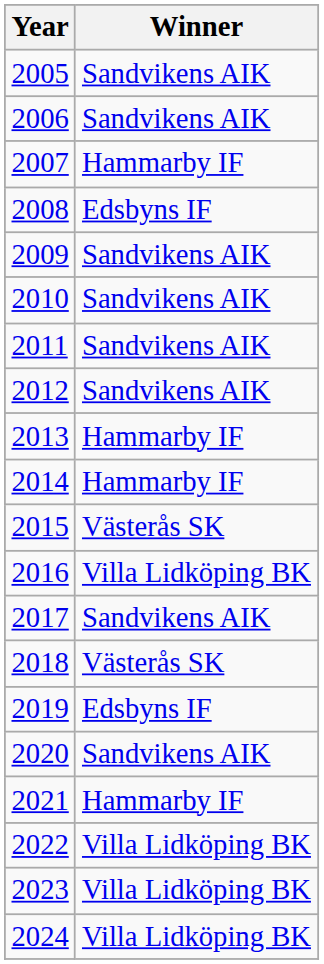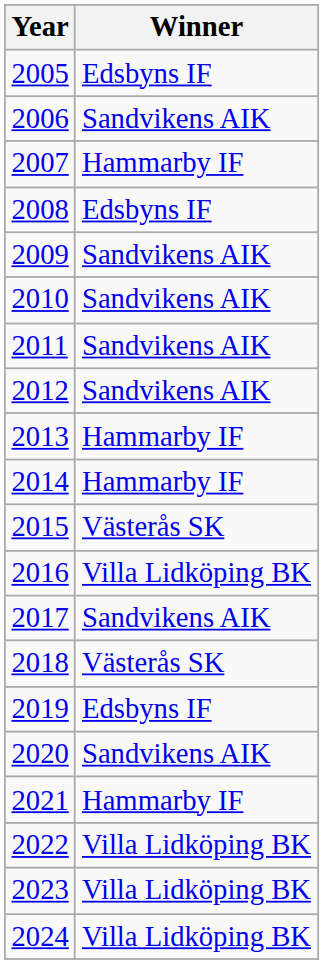2005 | Winner: Sandvikens AIK -> Edsbyns IF
